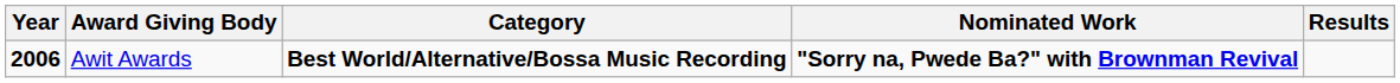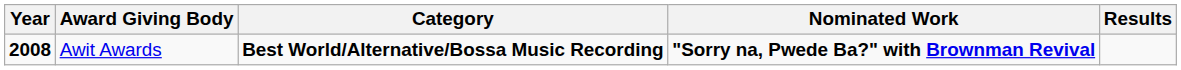Awit Awards | Year: 2006 -> 2008
